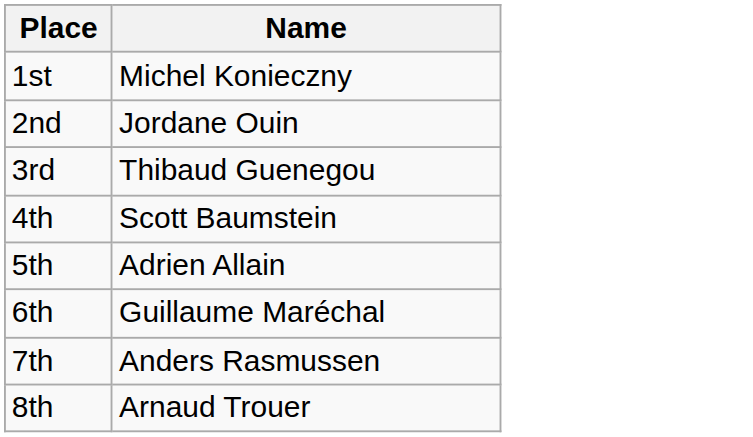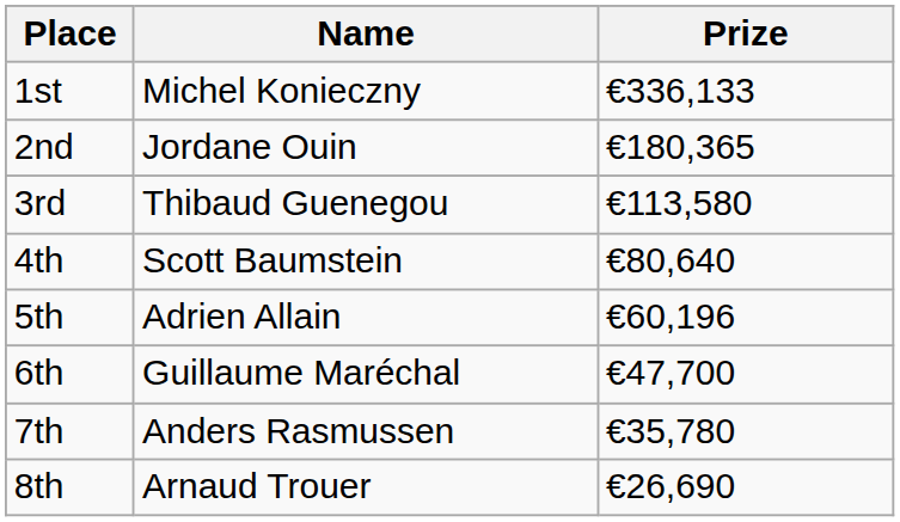+ column: Prize | €336,133 | €180,365 | €113,580 | €80,640 | €60,196 | €47,700 | €35,780 | €26,690
